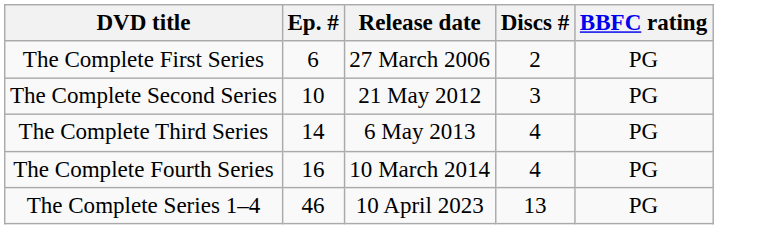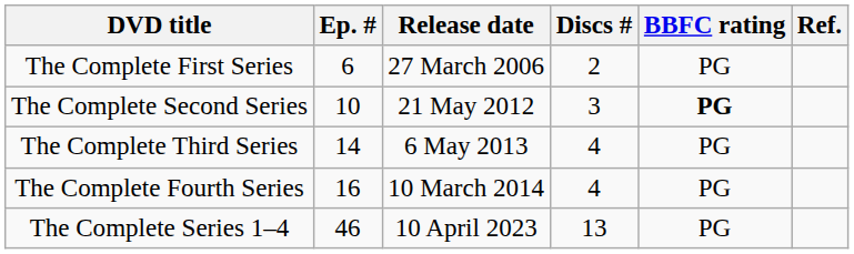+ column: Ref.
The Complete Second Series | BBFC rating: normal -> bold
